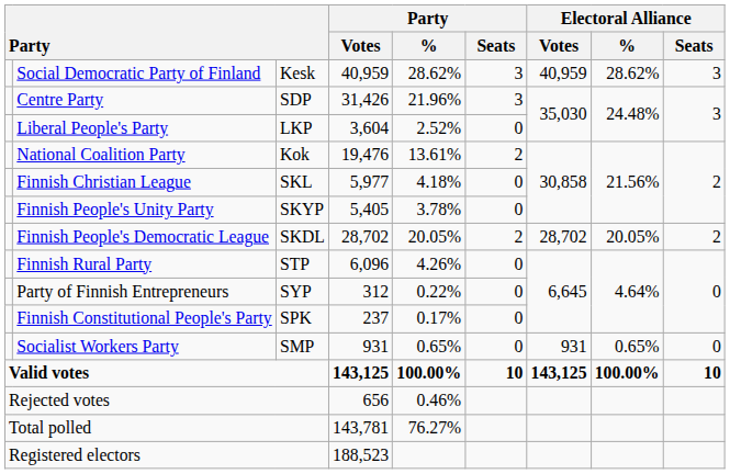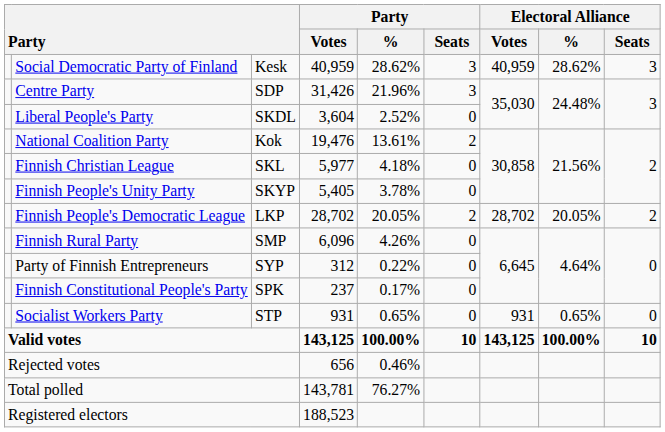Liberal People's Party | column 3: LKP -> SKDL
Finnish People's Democratic League | column 3: SKDL -> LKP
Finnish Rural Party | column 3: STP -> SMP
Socialist Workers Party | column 3: SMP -> STP
